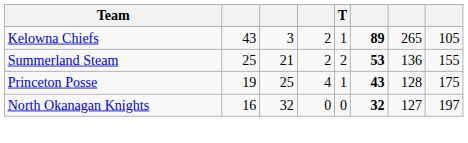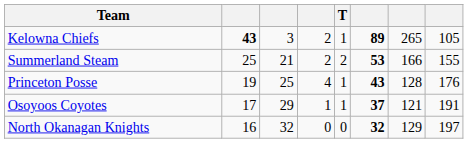Kelowna Chiefs | column 2: normal -> bold
Summerland Steam | column 7: 136 -> 166
Princeton Posse | column 8: 175 -> 176
+ row: Osoyoos Coyotes | 17 | 29 | 1 | 1 | 37 | 121 | 191
North Okanagan Knights | column 7: 127 -> 129
